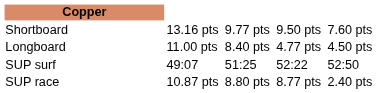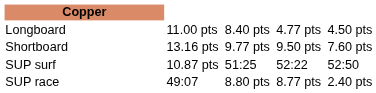rows swapped: Shortboard <-> Longboard
SUP surf | column 3: 49:07 -> 10.87 pts
SUP race | column 3: 10.87 pts -> 49:07
